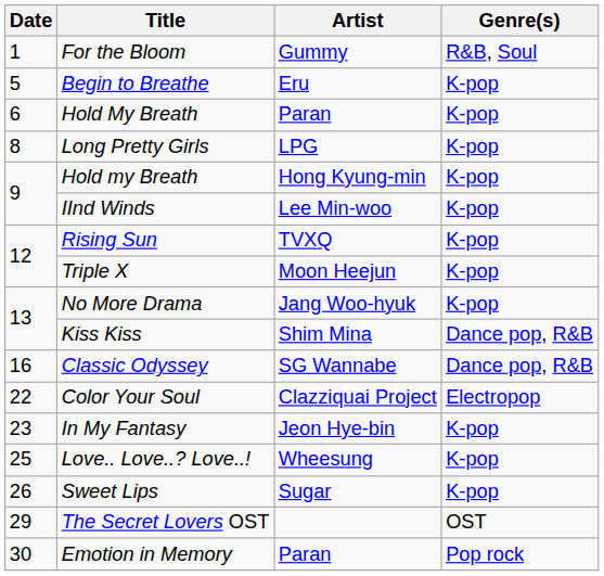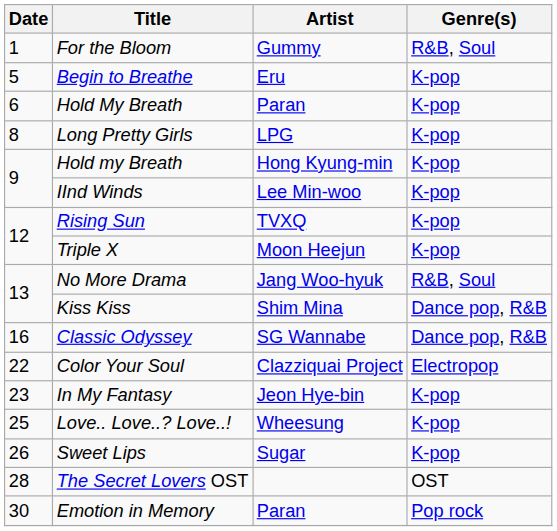No More Drama | Genre(s): K-pop -> R&B, Soul
The Secret Lovers OST | Date: 29 -> 28
